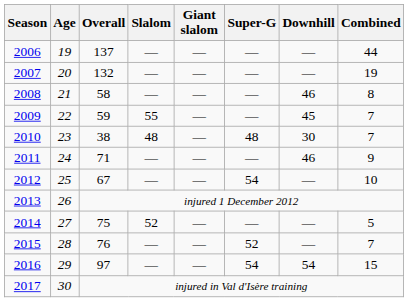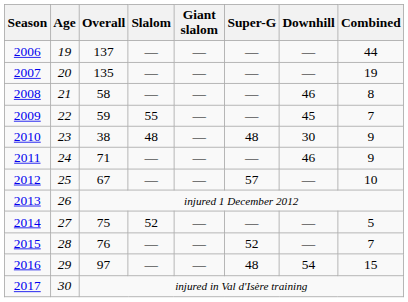2007 | Overall: 132 -> 135
2010 | Combined: 7 -> 9
2012 | Super-G: 54 -> 57
2016 | Super-G: 54 -> 48
